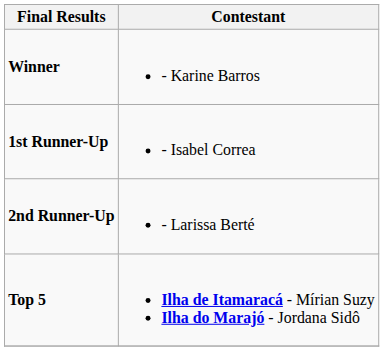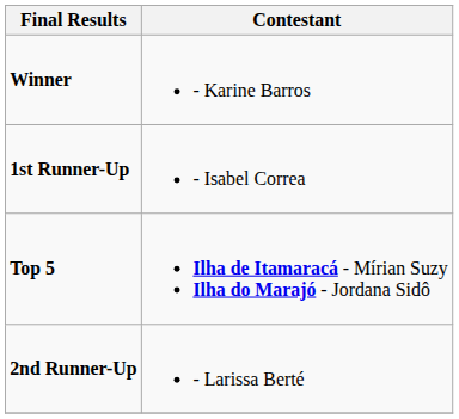rows swapped: 2nd Runner-Up <-> Top 5
